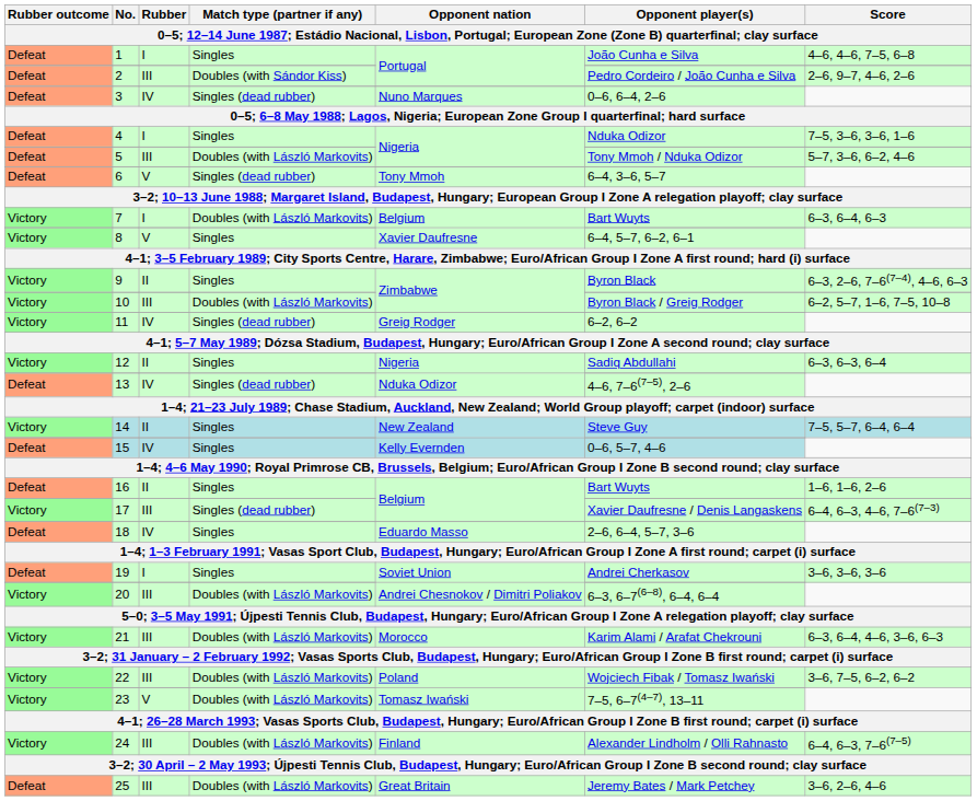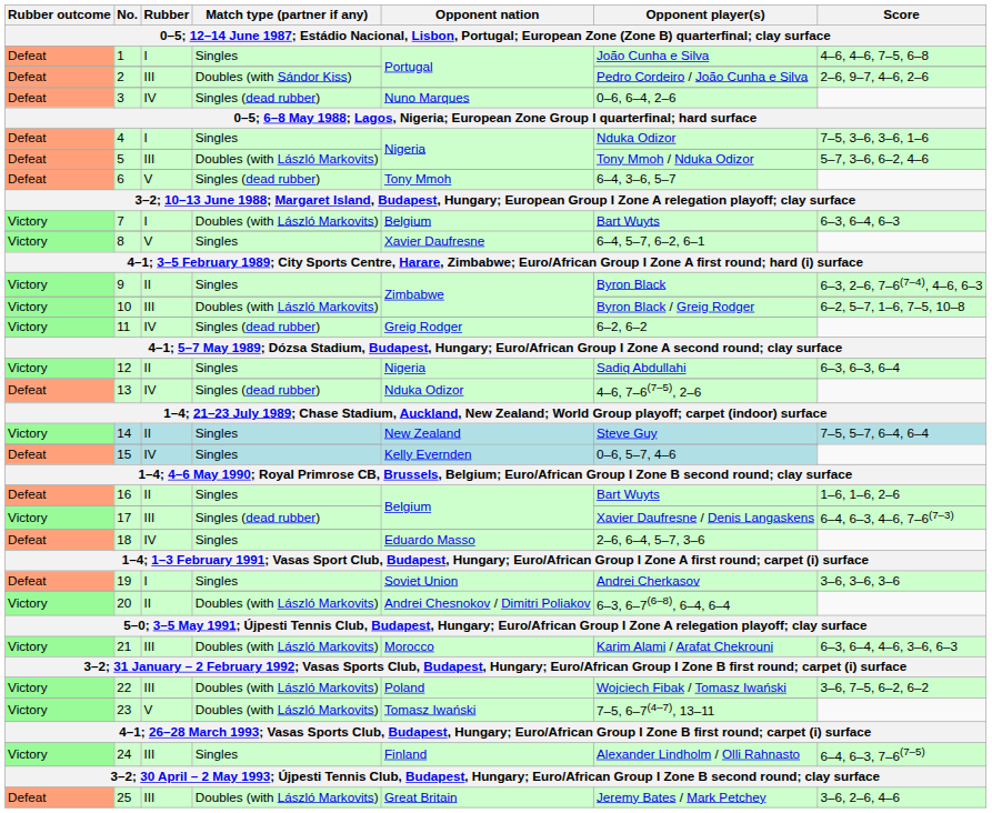20 | Rubber: III -> II
24 | Match type (partner if any): Doubles (with László Markovits) -> Singles
